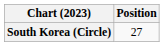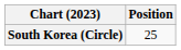South Korea (Circle) | Position: 27 -> 25
